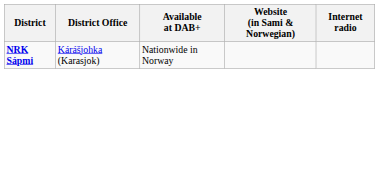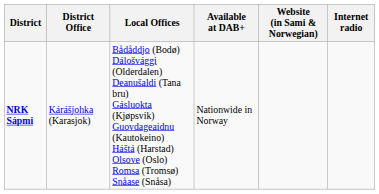+ column: Local Offices | Bådåddjo (Bodø) Dálošvággi (Olderdalen) Deanušaldi (Tana bru) Gásluokta (Kjøpsvik) Guovdageaidnu (Kautokeino) Háštá (Harstad) Olsove (Oslo) Romsa (Tromsø) Snåase (Snåsa)
